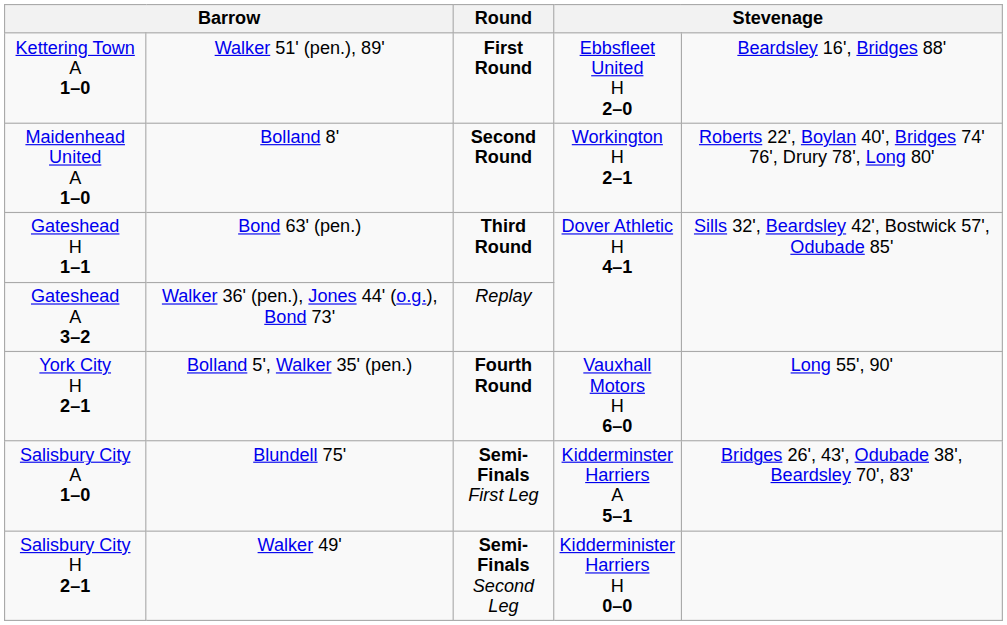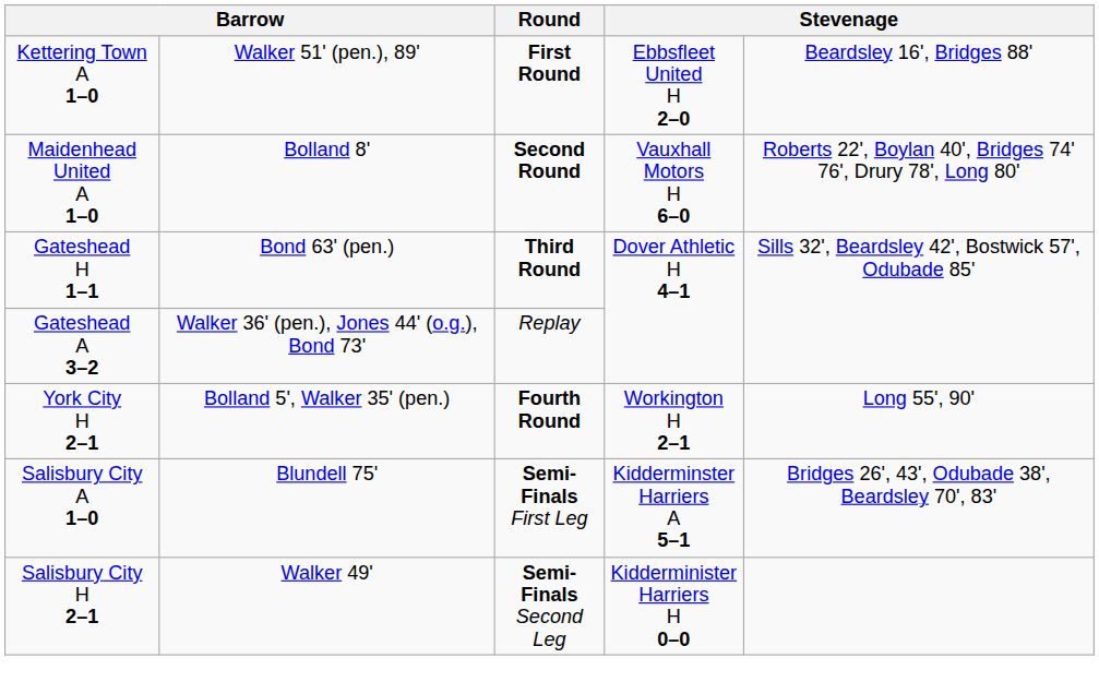Maidenhead United A 1–0 | column 4: Workington H 2–1 -> Vauxhall Motors H 6–0
York City H 2–1 | column 4: Vauxhall Motors H 6–0 -> Workington H 2–1
